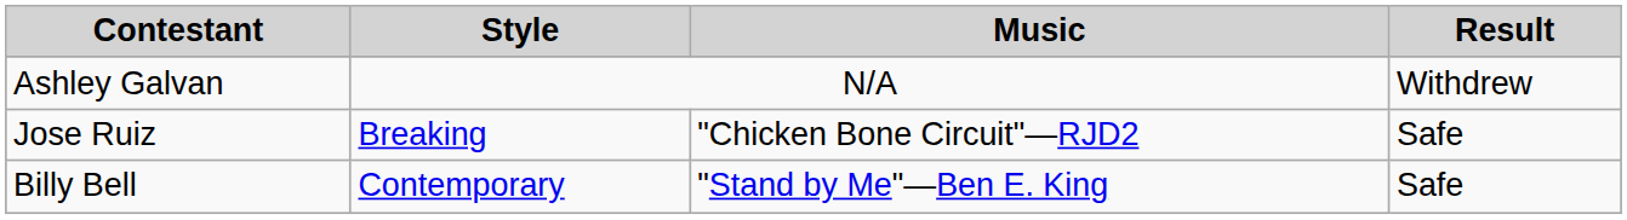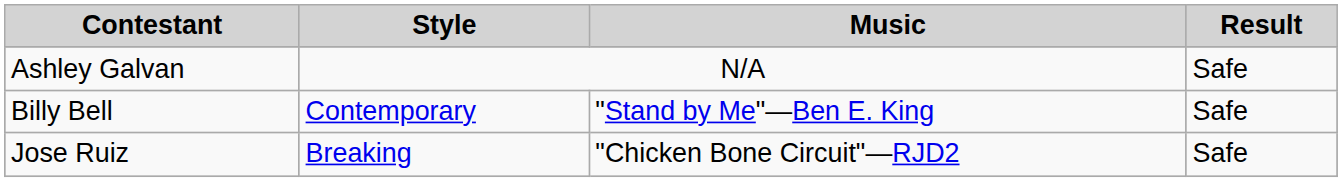Ashley Galvan | Result: Withdrew -> Safe
rows swapped: Billy Bell <-> Jose Ruiz
